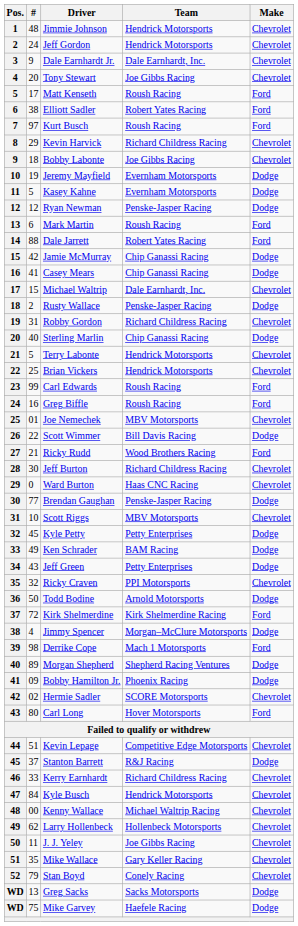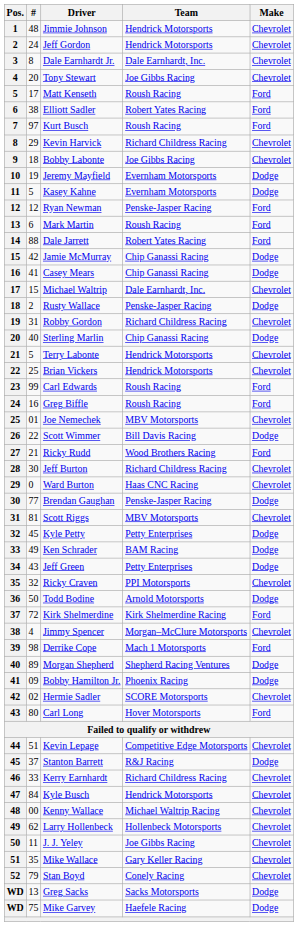Dale Earnhardt Jr. | #: 9 -> 8
Ryan Newman | Make: Dodge -> Ford
Scott Riggs | #: 10 -> 81
Jimmy Spencer | Make: Dodge -> Chevrolet
